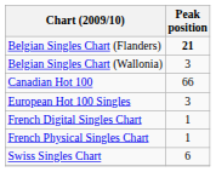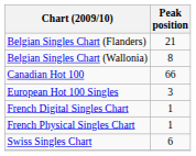Belgian Singles Chart (Flanders) | Peak position: bold -> normal
Belgian Singles Chart (Wallonia) | Peak position: 3 -> 8
